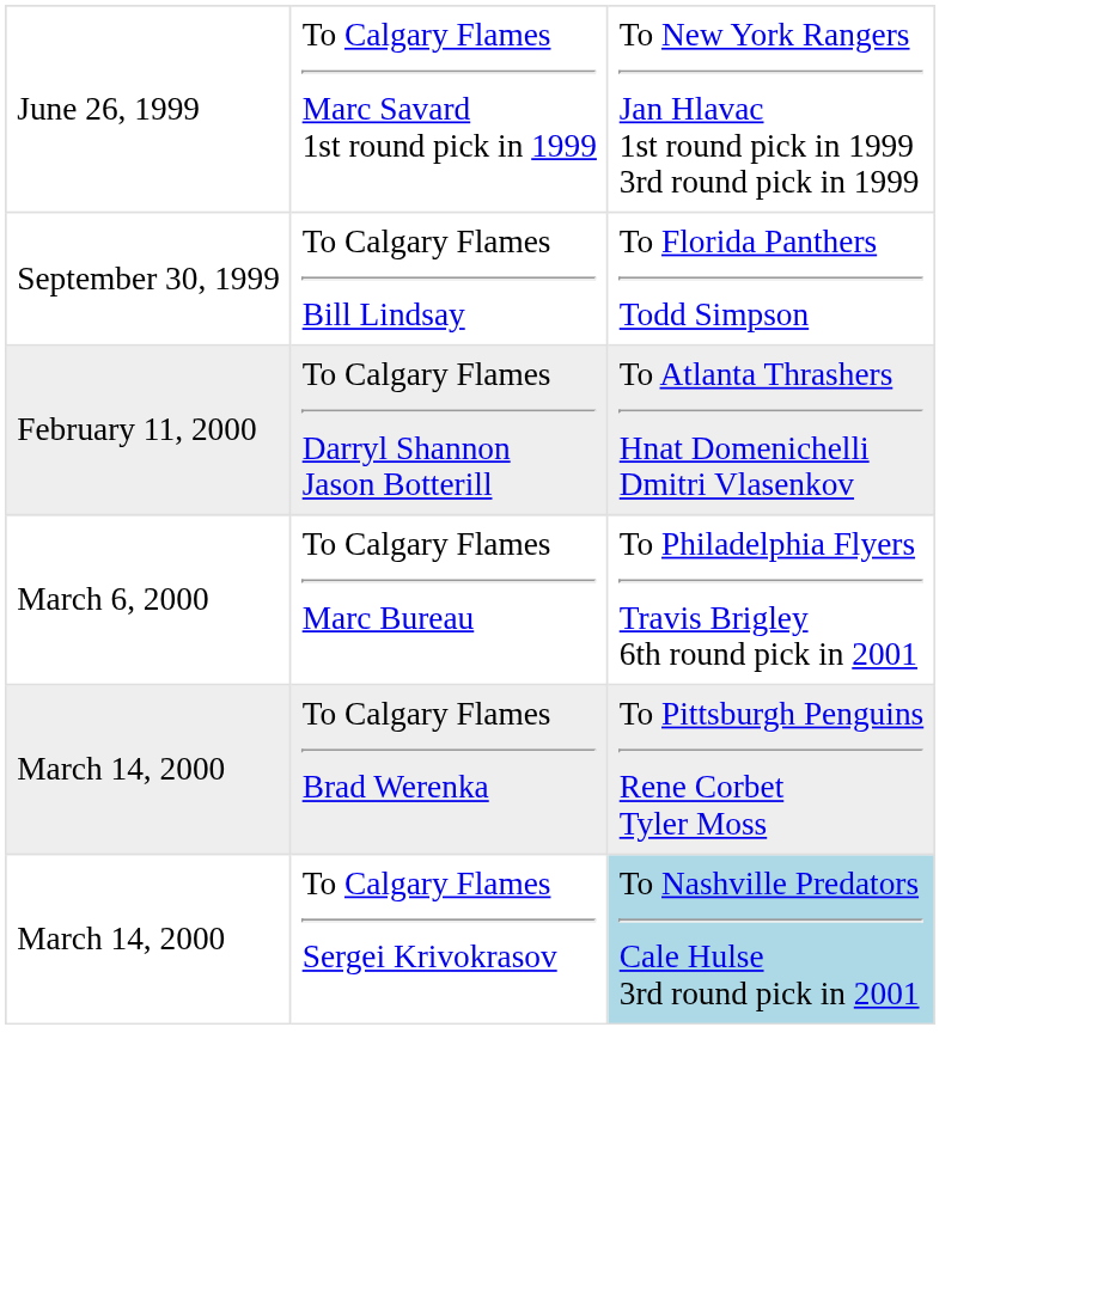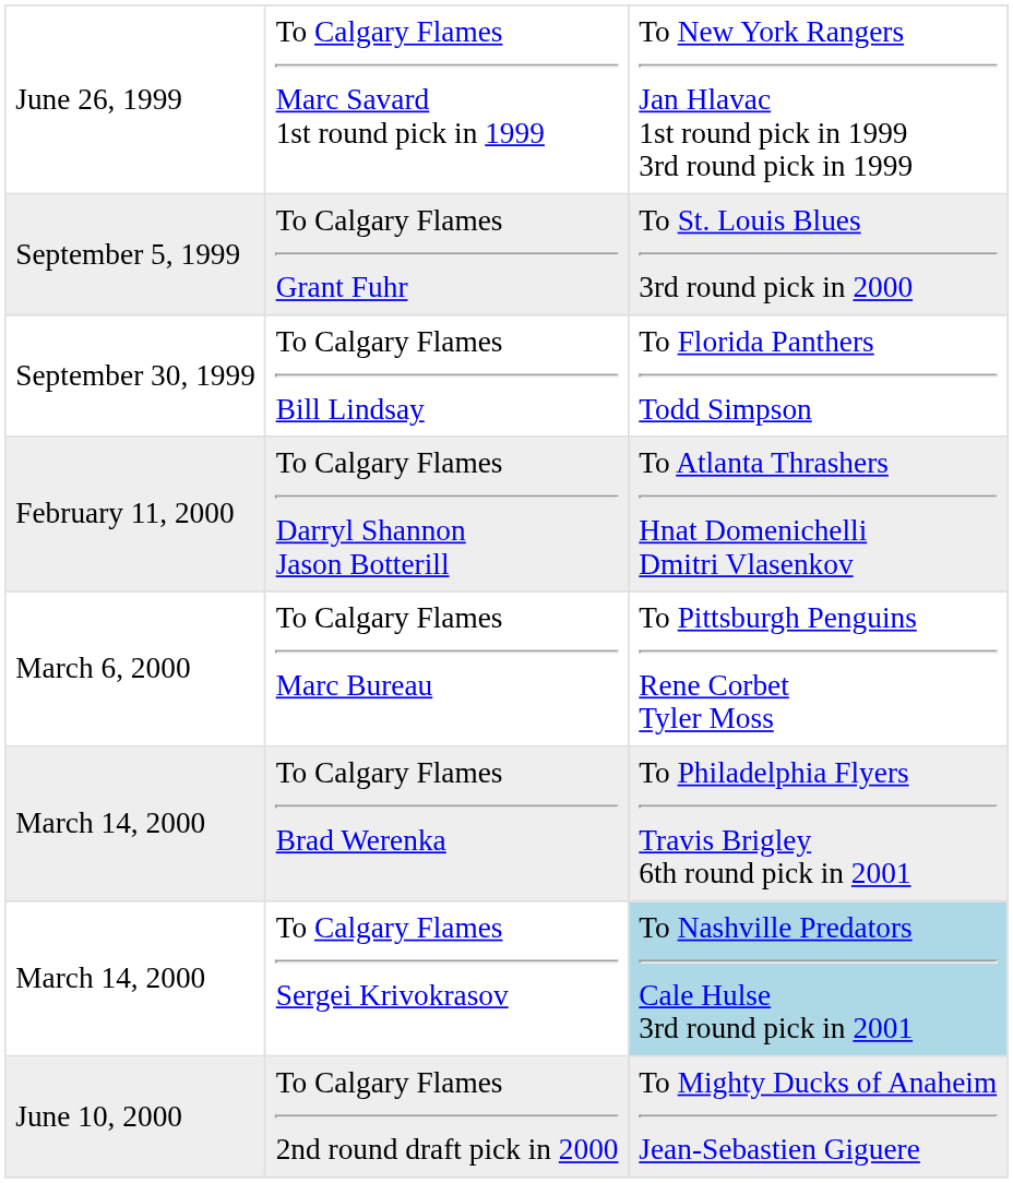+ row: September 5, 1999 | To Calgary Flames Grant Fuhr | To St. Louis Blues 3rd round pick in 2000
To Calgary Flames Marc Bureau | column 3: To Philadelphia Flyers Travis Brigley 6th round pick in 2001 -> To Pittsburgh Penguins Rene Corbet Tyler Moss
To Calgary Flames Brad Werenka | column 3: To Pittsburgh Penguins Rene Corbet Tyler Moss -> To Philadelphia Flyers Travis Brigley 6th round pick in 2001
+ row: June 10, 2000 | To Calgary Flames 2nd round draft pick in 2000 | To Mighty Ducks of Anaheim Jean-Sebastien Giguere
